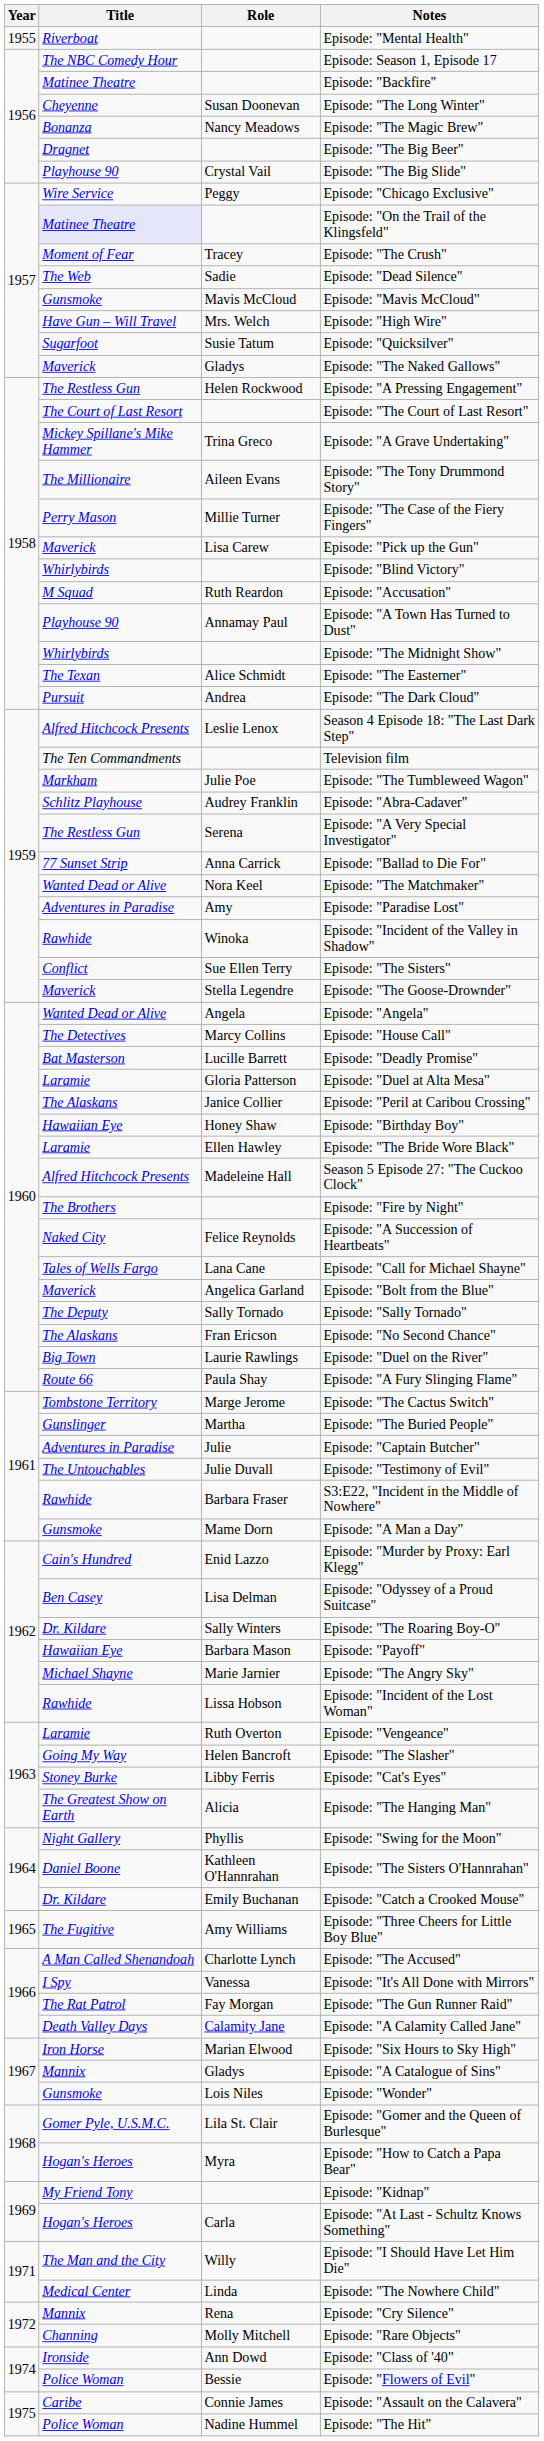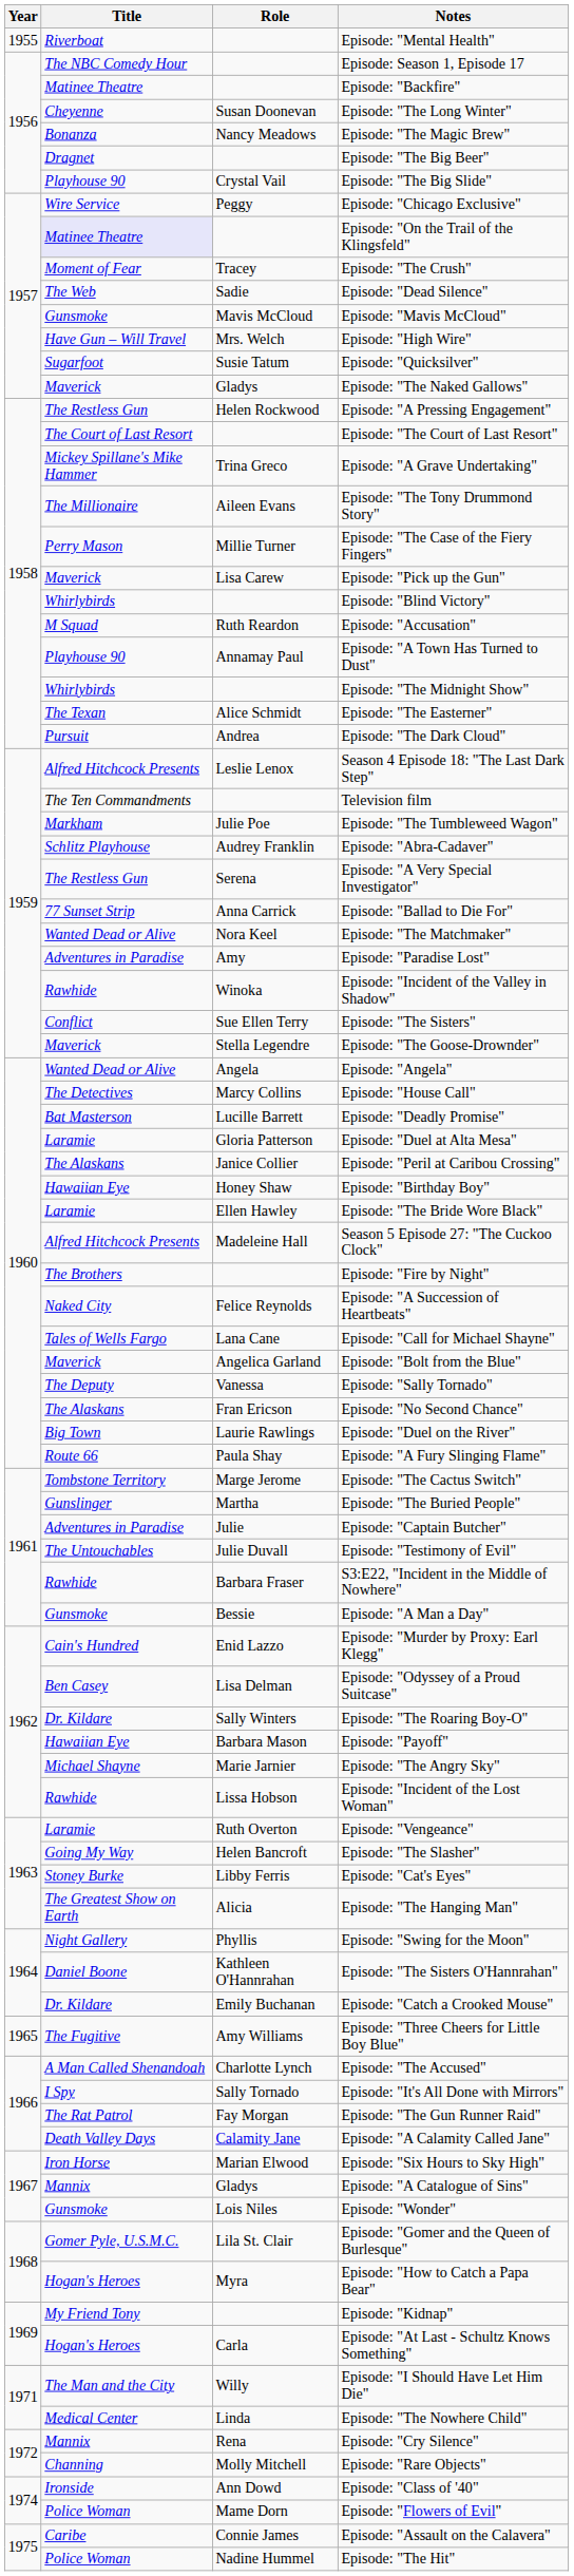Episode: "Sally Tornado" | Role: Sally Tornado -> Vanessa
Episode: "A Man a Day" | Role: Mame Dorn -> Bessie
Episode: "It's All Done with Mirrors" | Role: Vanessa -> Sally Tornado
Episode: "Flowers of Evil" | Role: Bessie -> Mame Dorn
